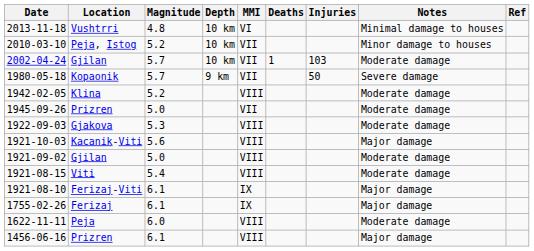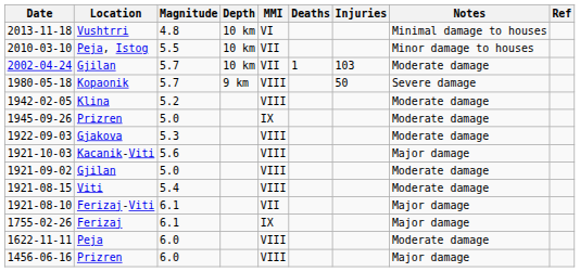2010-03-10 | Magnitude: 5.2 -> 5.5
1980-05-18 | MMI: VII -> VIII
1945-09-26 | MMI: VII -> IX
1921-08-10 | MMI: IX -> VII
1456-06-16 | Magnitude: 6.1 -> 6.0
